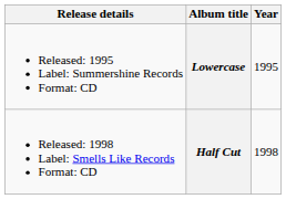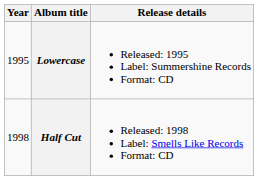columns swapped: Year <-> Release details
